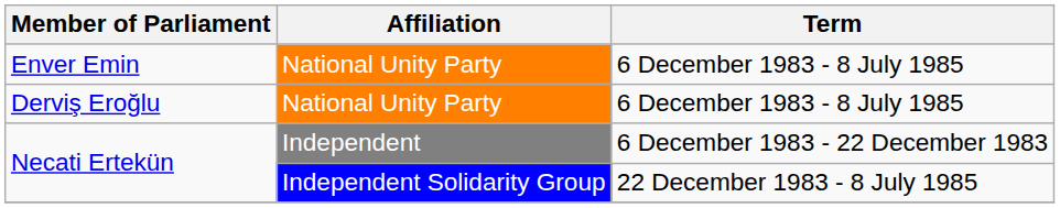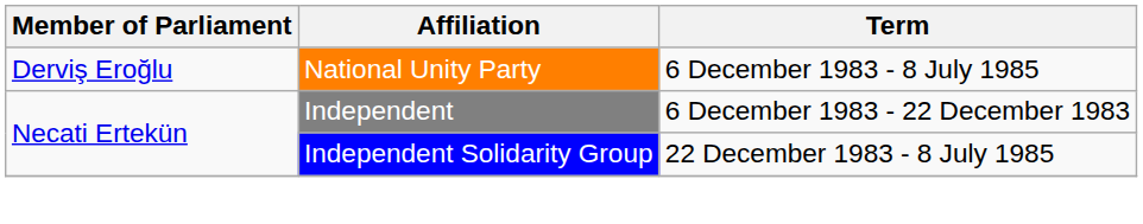- row: Enver Emin | National Unity Party | 6 December 1983 - 8 July 1985
